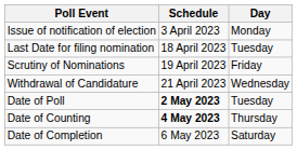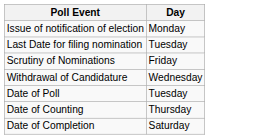- column: Schedule | 3 April 2023 | 18 April 2023 | 19 April 2023 | 21 April 2023 | 2 May 2023 | 4 May 2023 | 6 May 2023
